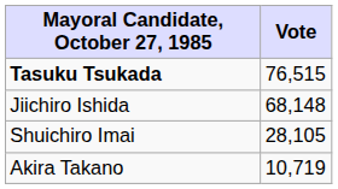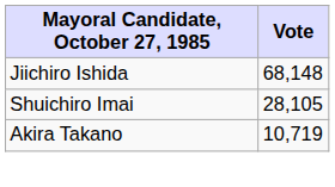- row: Tasuku Tsukada | 76,515
